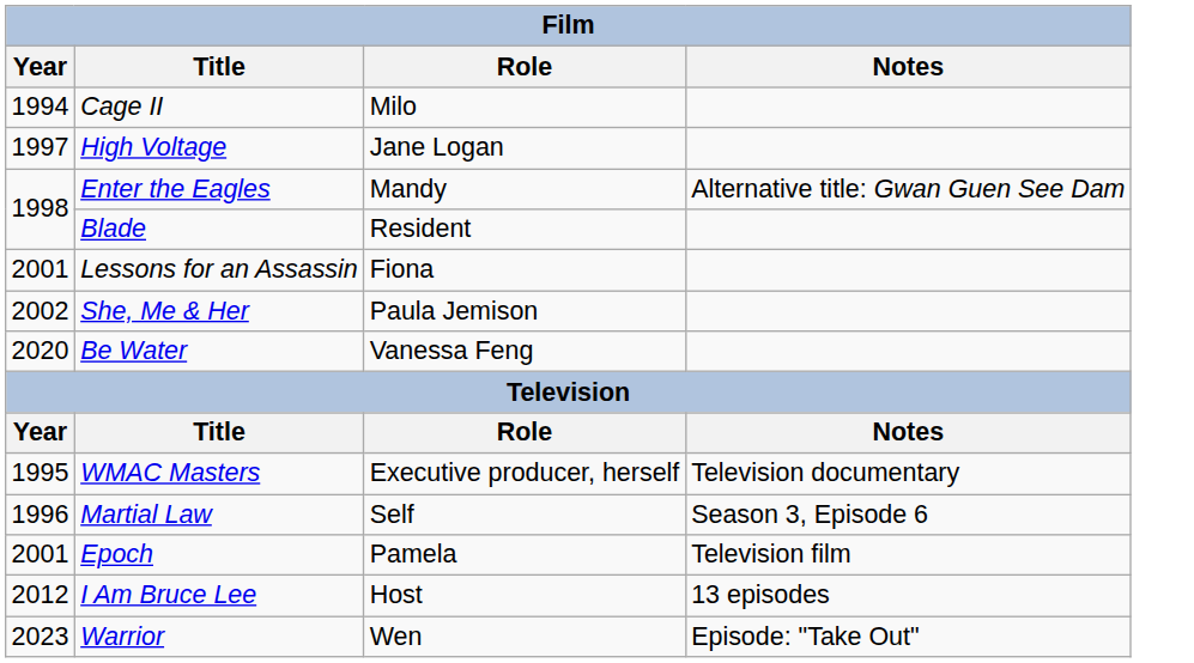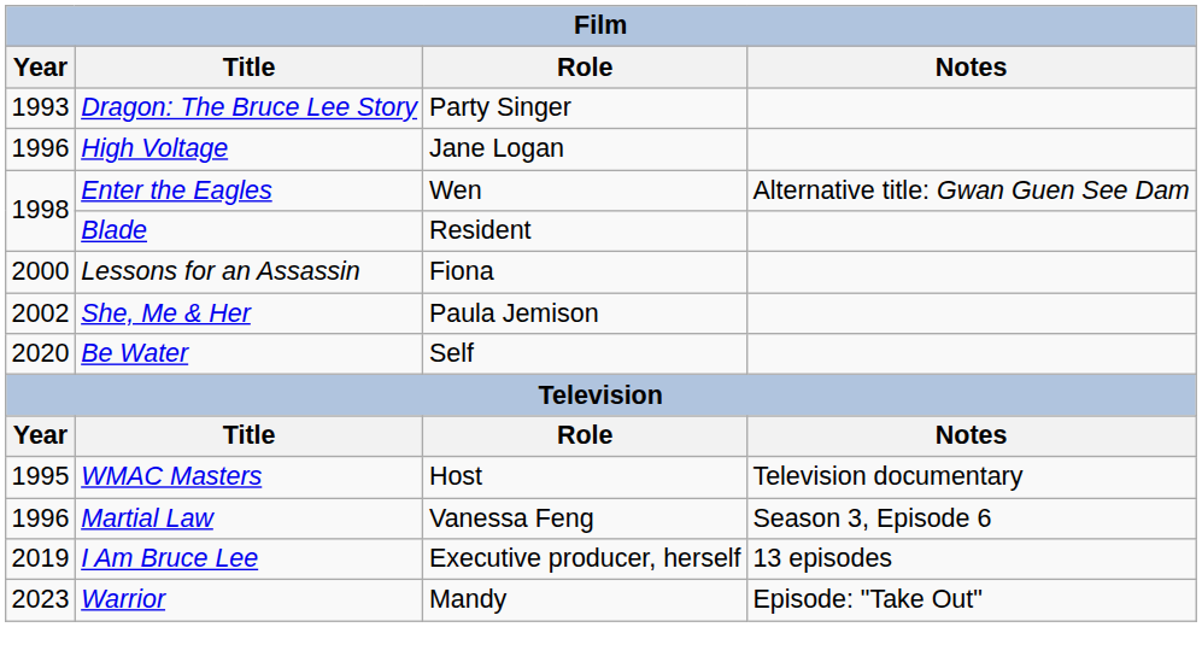+ row: 1993 | Dragon: The Bruce Lee Story | Party Singer
- row: 1994 | Cage II | Milo
High Voltage | Year: 1997 -> 1996
Enter the Eagles | Role: Mandy -> Wen
Lessons for an Assassin | Year: 2001 -> 2000
Be Water | Role: Vanessa Feng -> Self
WMAC Masters | Role: Executive producer, herself -> Host
Martial Law | Role: Self -> Vanessa Feng
- row: 2001 | Epoch | Pamela | Television film
I Am Bruce Lee | Year: 2012 -> 2019
I Am Bruce Lee | Role: Host -> Executive producer, herself
Warrior | Role: Wen -> Mandy
